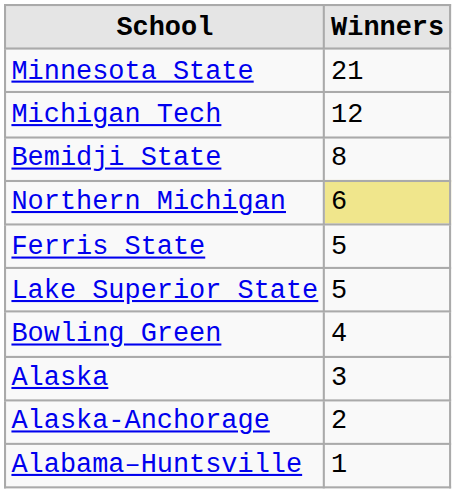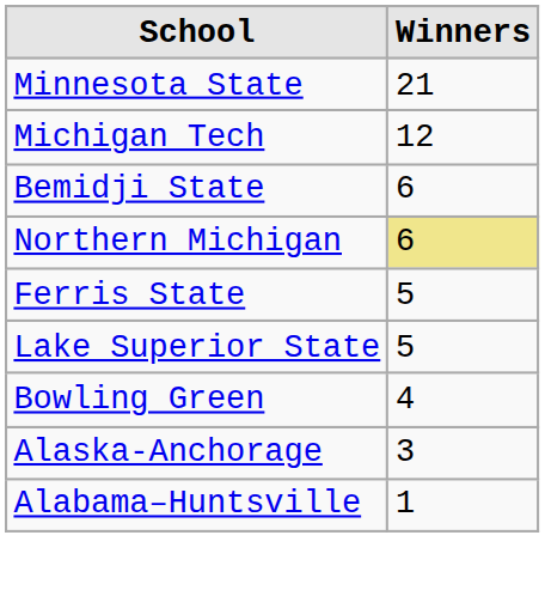Bemidji State | Winners: 8 -> 6
- row: Alaska | 3
Alaska-Anchorage | Winners: 2 -> 3
